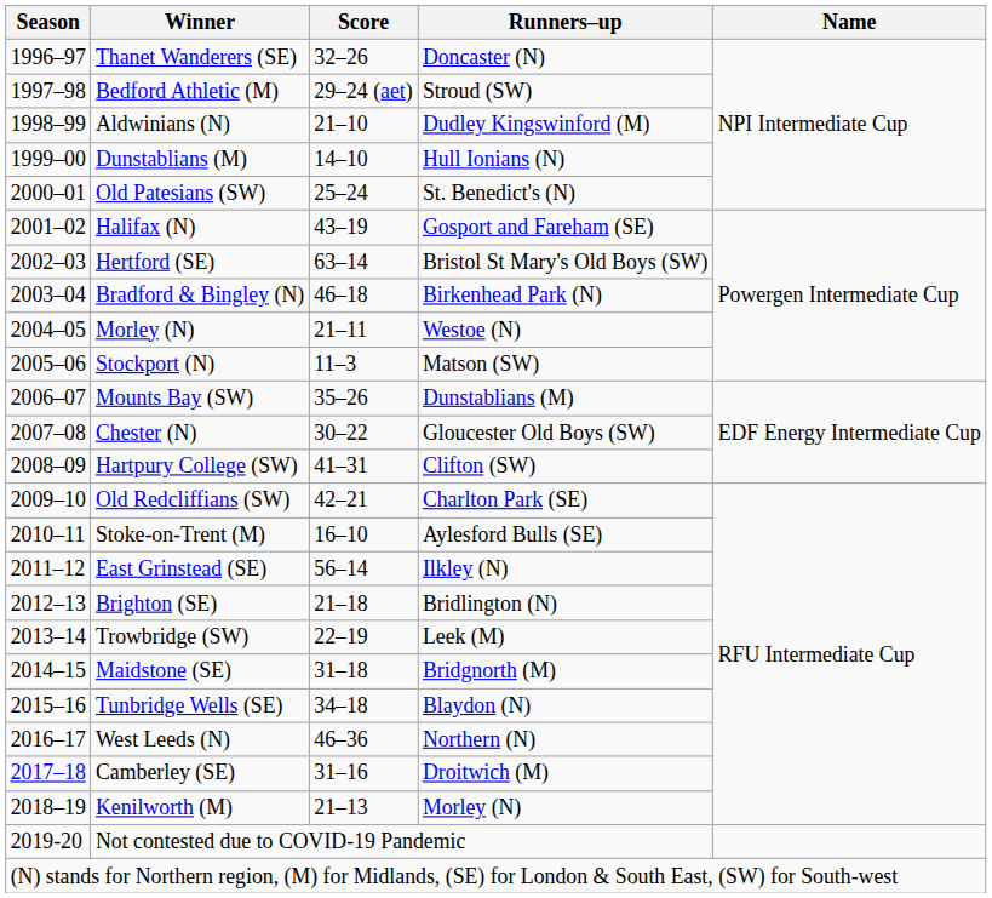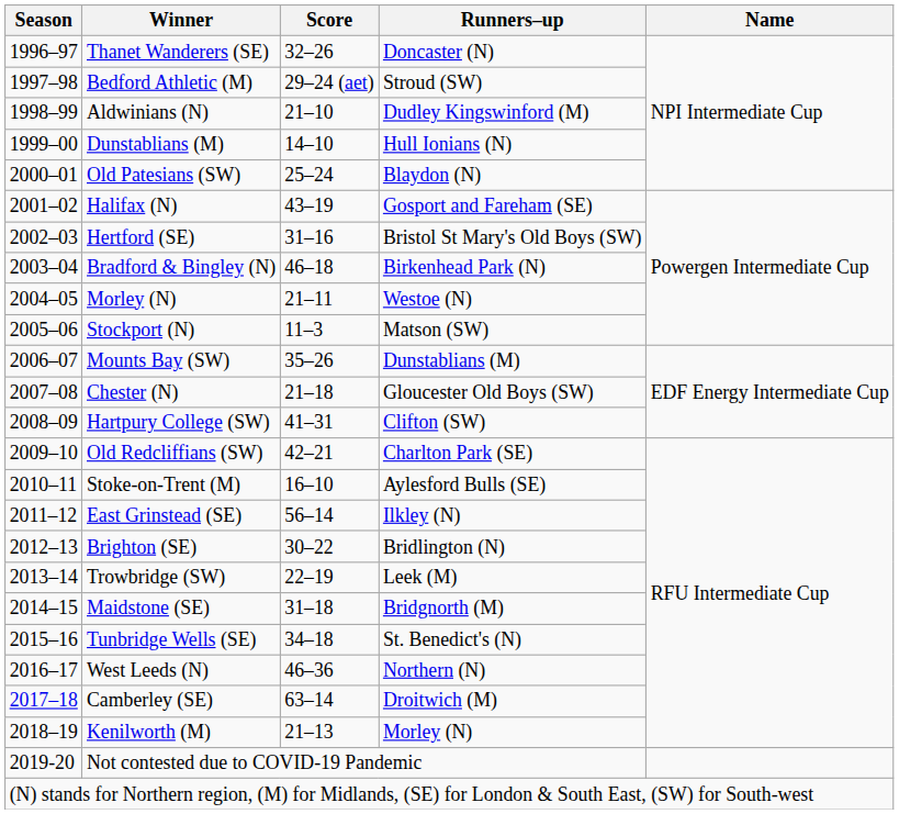Old Patesians (SW) | Runners–up: St. Benedict's (N) -> Blaydon (N)
Hertford (SE) | Score: 63–14 -> 31–16
Chester (N) | Score: 30–22 -> 21–18
Brighton (SE) | Score: 21–18 -> 30–22
Tunbridge Wells (SE) | Runners–up: Blaydon (N) -> St. Benedict's (N)
Camberley (SE) | Score: 31–16 -> 63–14
